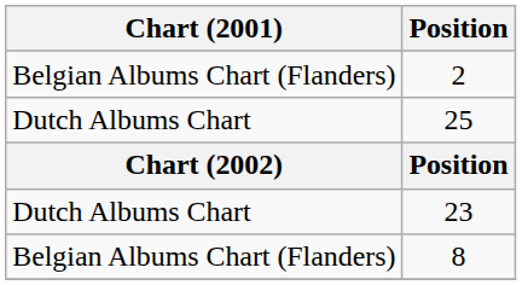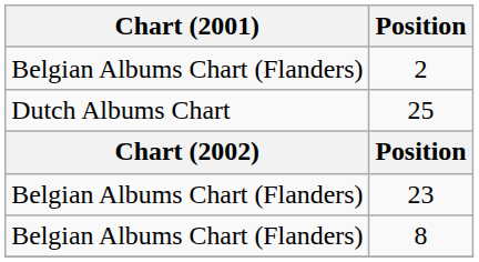23 | Chart (2001): Dutch Albums Chart -> Belgian Albums Chart (Flanders)
